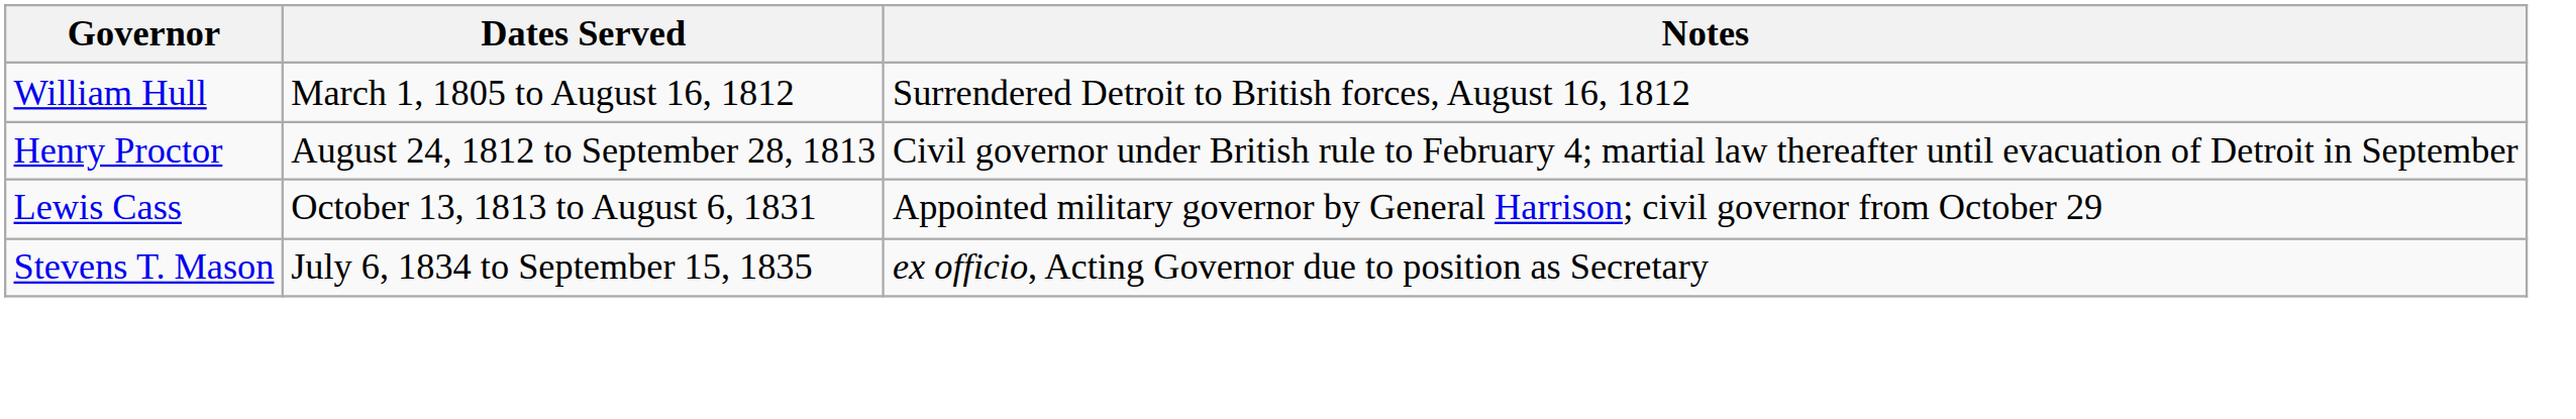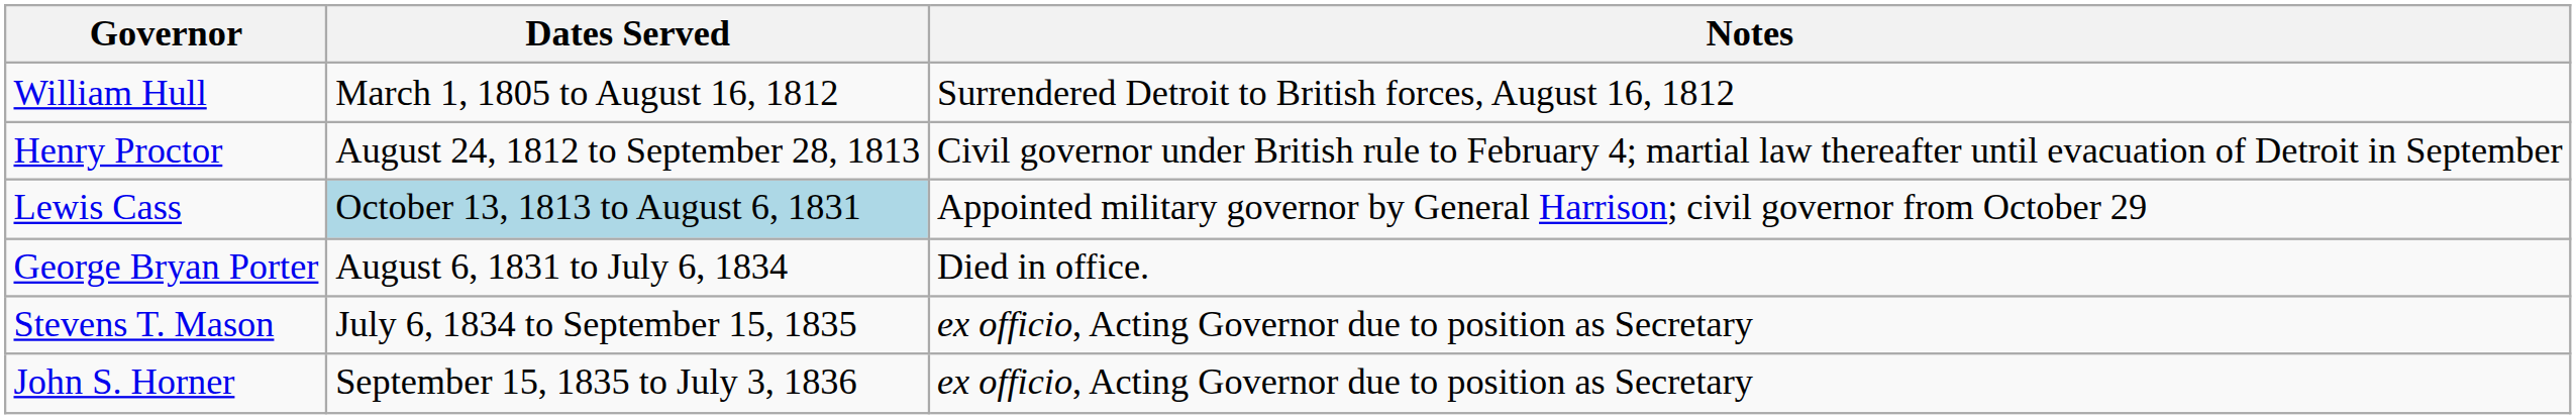Lewis Cass | Dates Served: no background -> lightblue background
+ row: George Bryan Porter | August 6, 1831 to July 6, 1834 | Died in office.
+ row: John S. Horner | September 15, 1835 to July 3, 1836 | ex officio, Acting Governor due to position as Secretary
